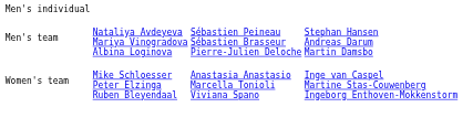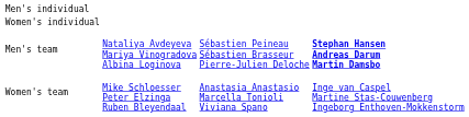+ row: Women's individual
Men's team | column 4: normal -> bold
